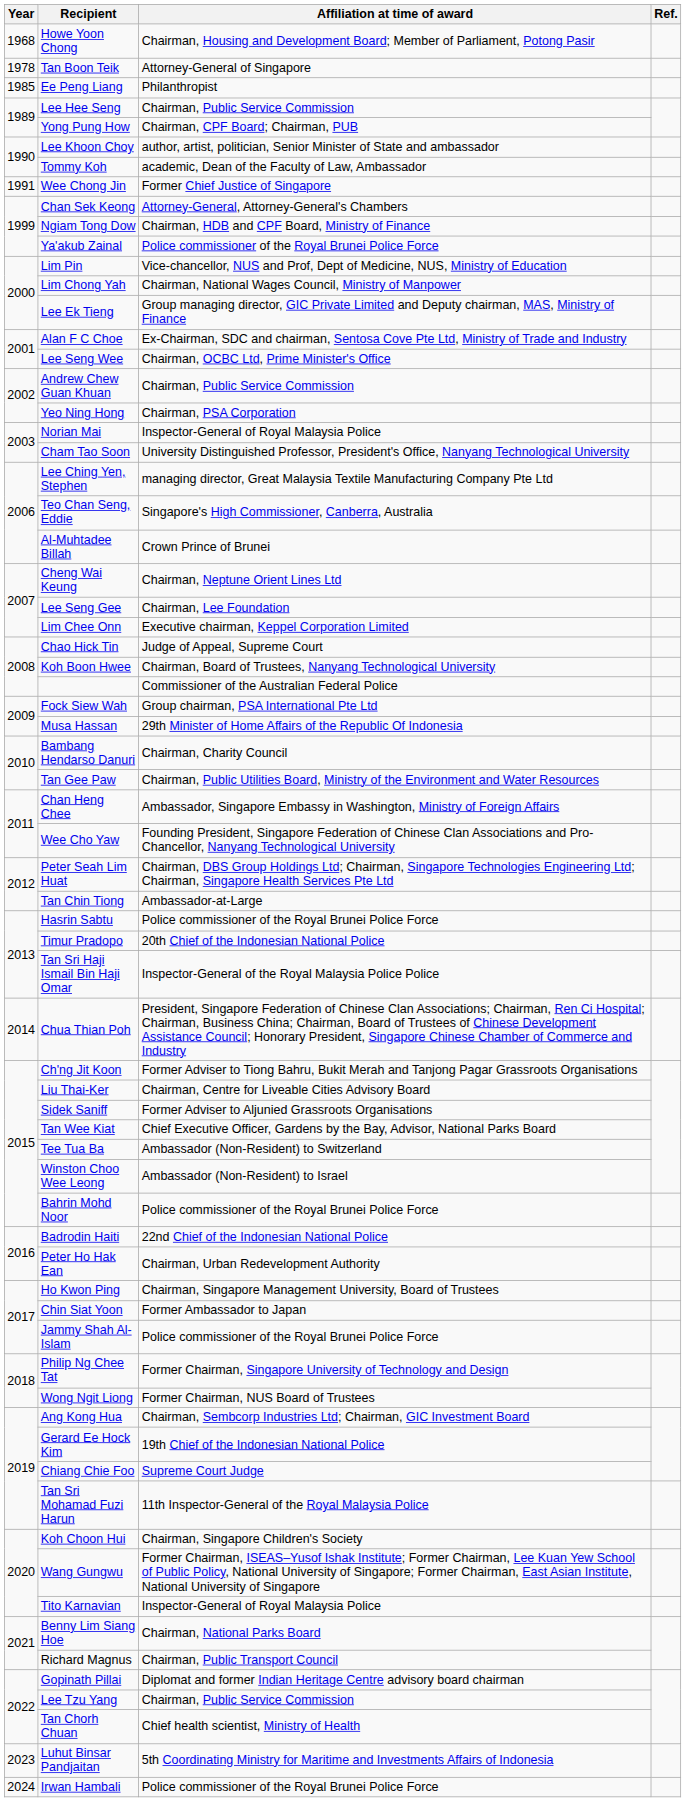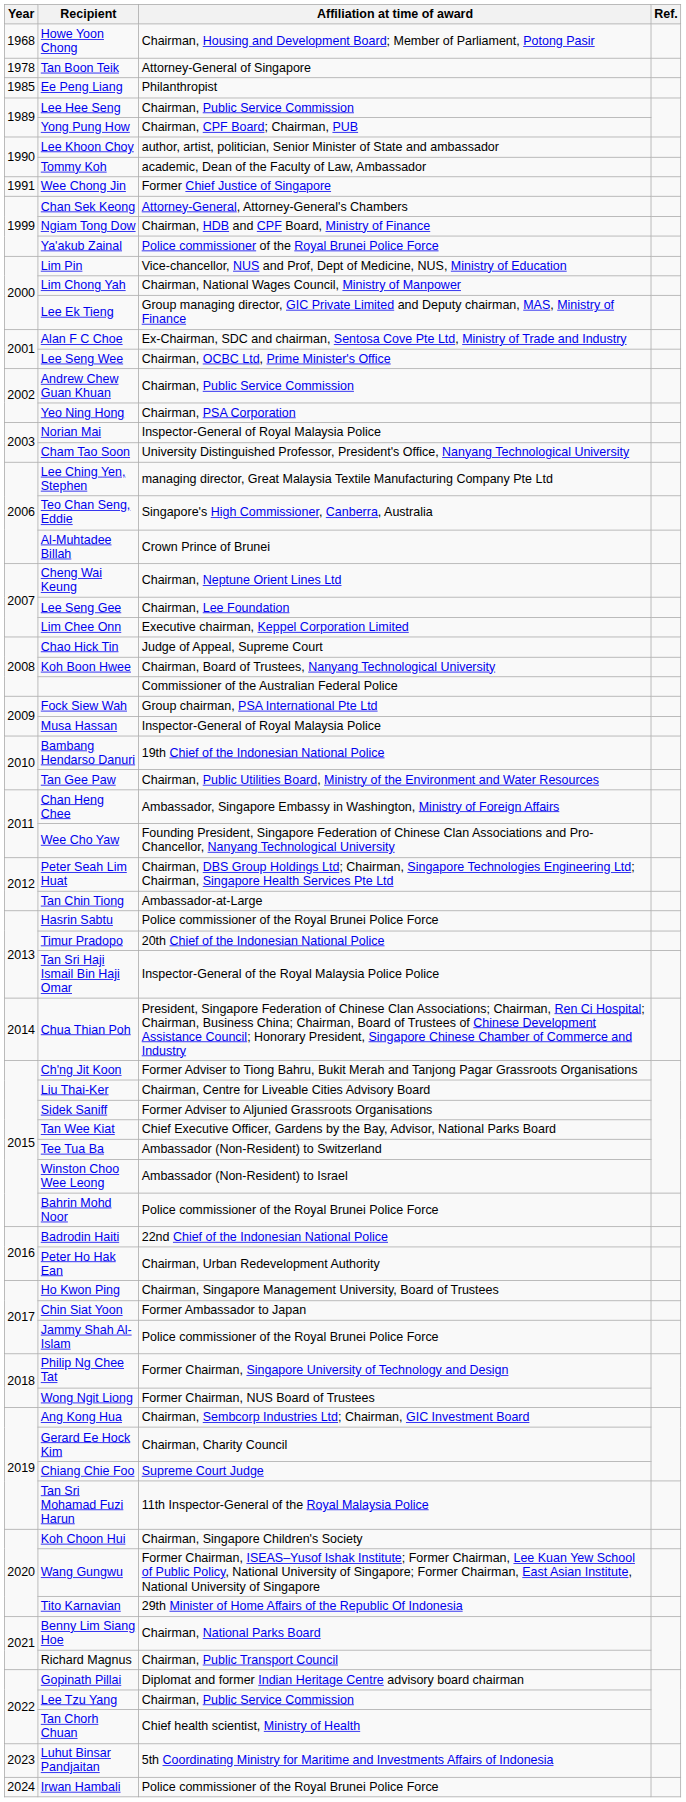Musa Hassan | Affiliation at time of award: 29th Minister of Home Affairs of the Republic Of Indonesia -> Inspector-General of Royal Malaysia Police
Bambang Hendarso Danuri | Affiliation at time of award: Chairman, Charity Council -> 19th Chief of the Indonesian National Police
Gerard Ee Hock Kim | Affiliation at time of award: 19th Chief of the Indonesian National Police -> Chairman, Charity Council
Tito Karnavian | Affiliation at time of award: Inspector-General of Royal Malaysia Police -> 29th Minister of Home Affairs of the Republic Of Indonesia
